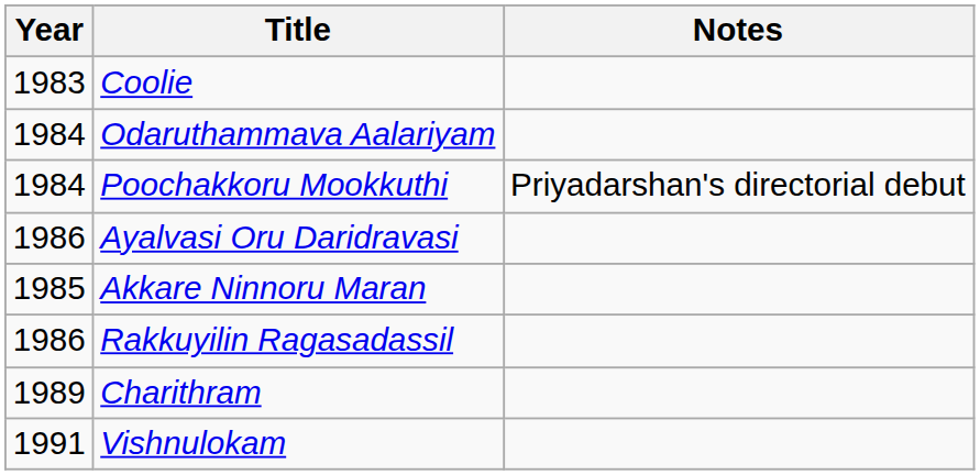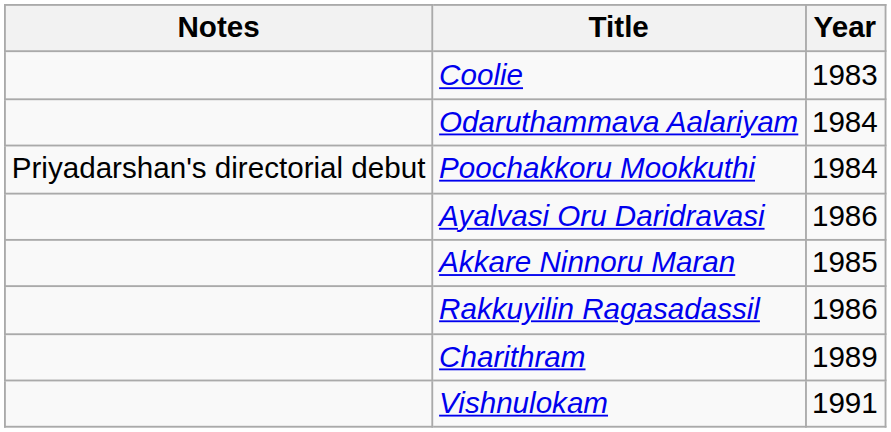columns swapped: Year <-> Notes
